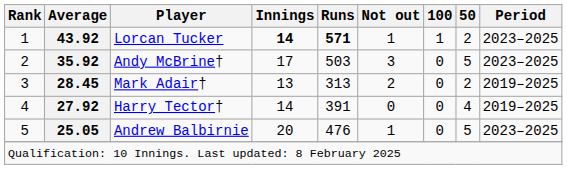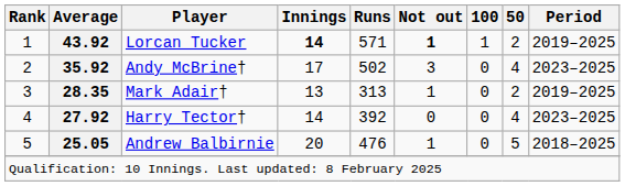Lorcan Tucker | Runs: bold -> normal
Lorcan Tucker | Not out: normal -> bold
Lorcan Tucker | Period: 2023–2025 -> 2019–2025
Andy McBrine† | Runs: 503 -> 502
Andy McBrine† | 50: 5 -> 4
Mark Adair† | Average: 28.45 -> 28.35
Mark Adair† | Not out: 2 -> 1
Harry Tector† | Runs: 391 -> 392
Harry Tector† | Period: 2019–2025 -> 2023–2025
Andrew Balbirnie | Period: 2023–2025 -> 2018–2025
